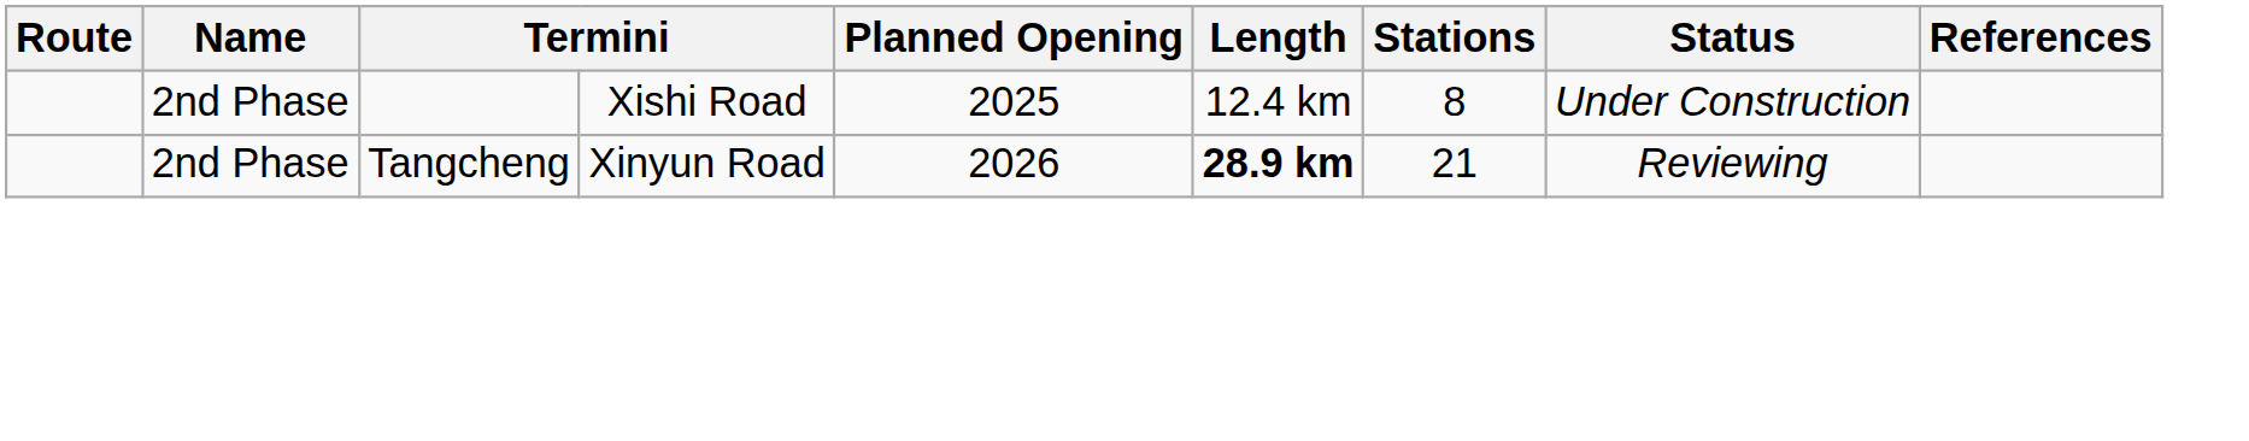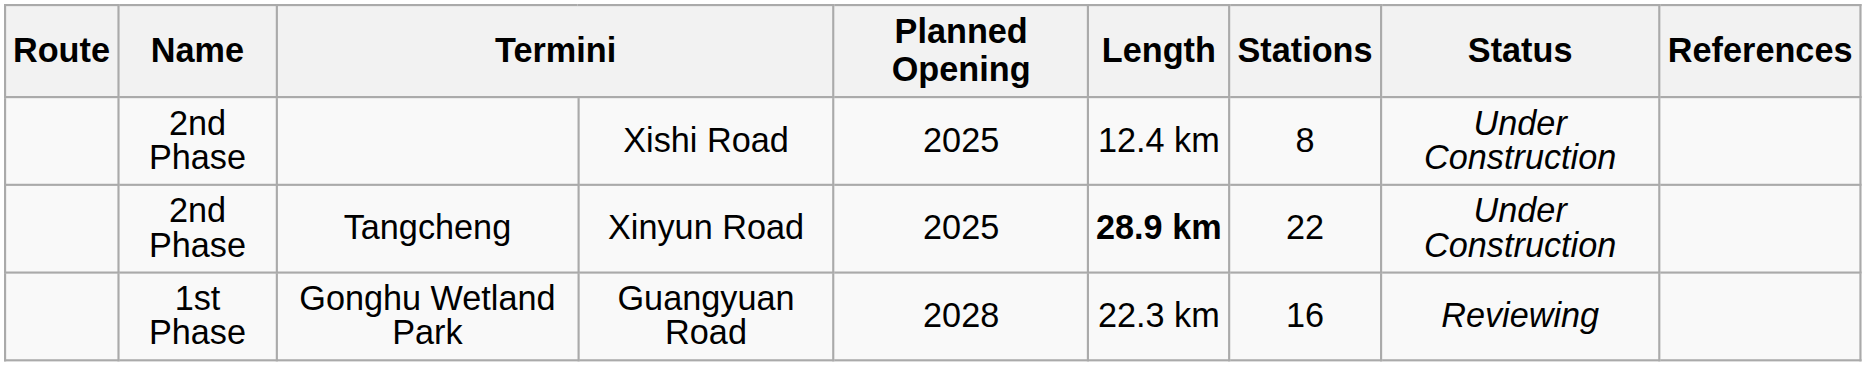Tangcheng | Planned Opening: 2026 -> 2025
Tangcheng | Stations: 21 -> 22
Tangcheng | Status: Reviewing -> Under Construction
+ row: 1st Phase | Gonghu Wetland Park | Guangyuan Road | 2028 | 22.3 km | 16 | Reviewing
